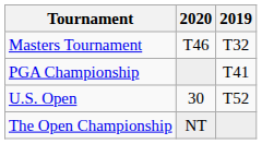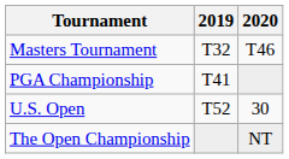columns swapped: 2019 <-> 2020
